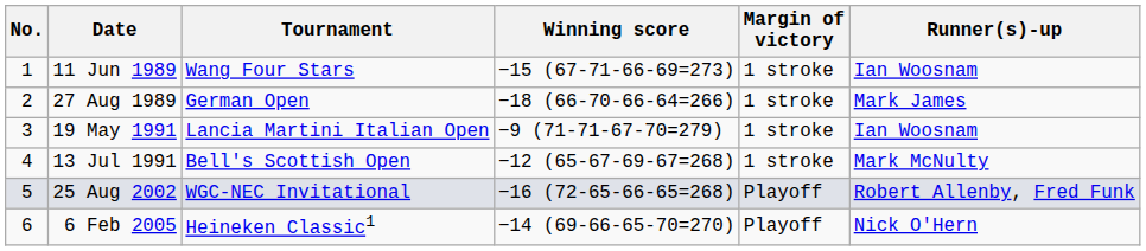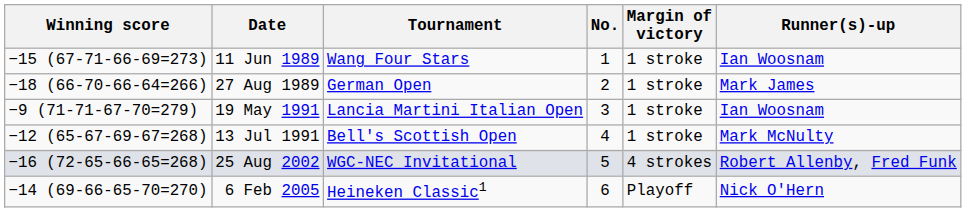columns swapped: No. <-> Winning score
25 Aug 2002 | Margin of victory: Playoff -> 4 strokes
